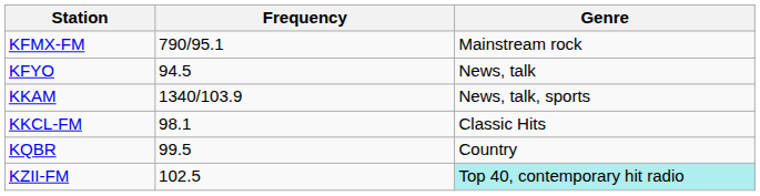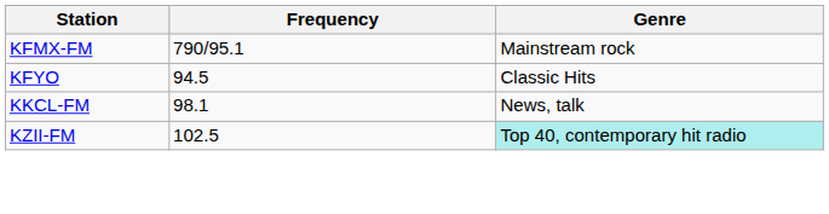KFYO | Genre: News, talk -> Classic Hits
- row: KKAM | 1340/103.9 | News, talk, sports
KKCL-FM | Genre: Classic Hits -> News, talk
- row: KQBR | 99.5 | Country
